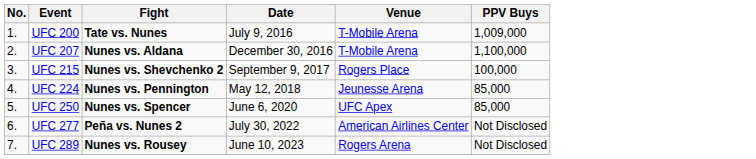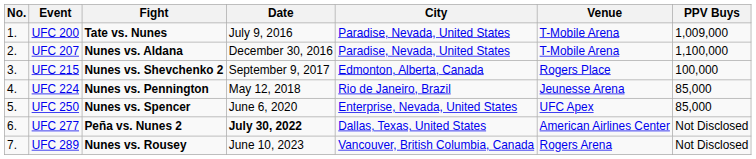+ column: City | Paradise, Nevada, United States | Paradise, Nevada, United States | Edmonton, Alberta, Canada | Rio de Janeiro, Brazil | Enterprise, Nevada, United States | Dallas, Texas, United States | Vancouver, British Columbia, Canada
UFC 277 | Date: normal -> bold
